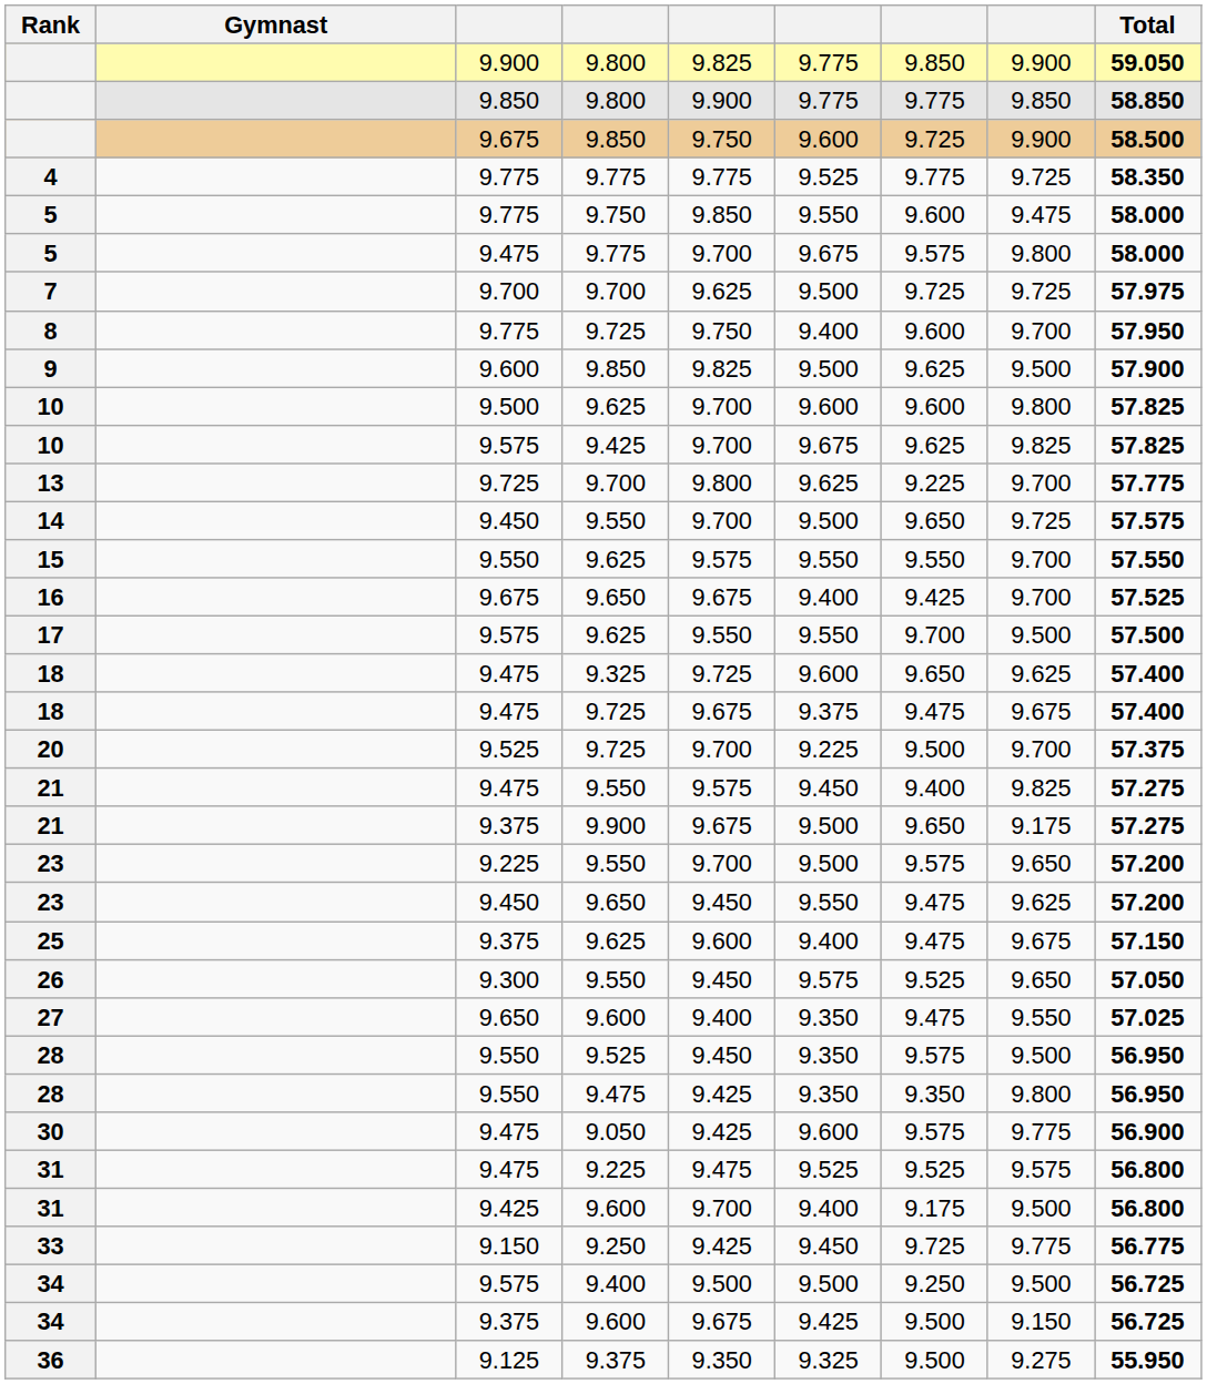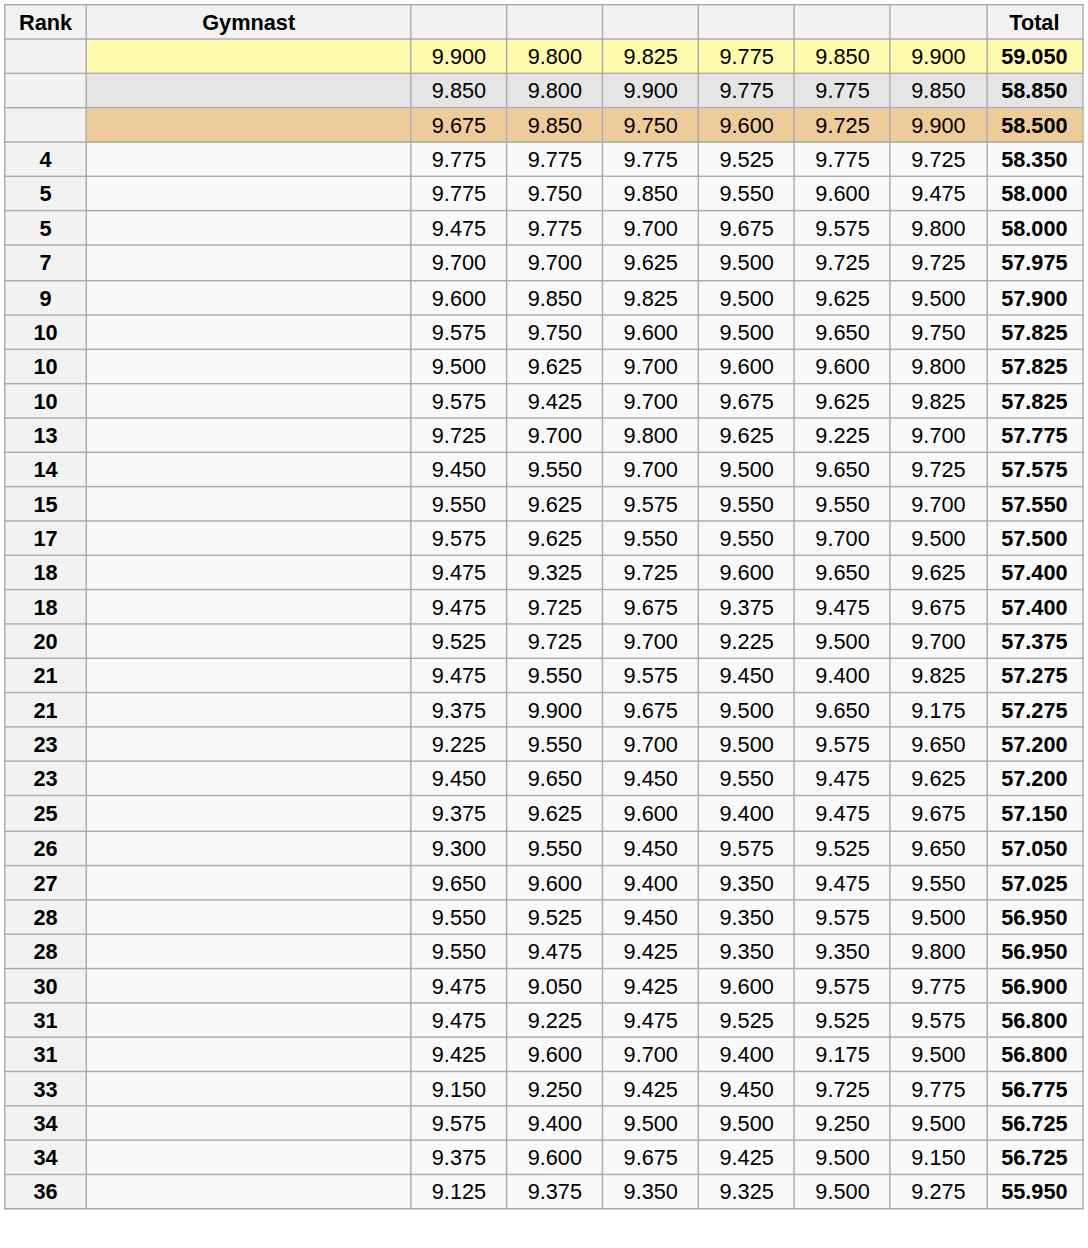- row: 8 | 9.775 | 9.725 | 9.750 | 9.400 | 9.600 | 9.700 | 57.950
+ row: 10 | 9.575 | 9.750 | 9.600 | 9.500 | 9.650 | 9.750 | 57.825
- row: 16 | 9.675 | 9.650 | 9.675 | 9.400 | 9.425 | 9.700 | 57.525
